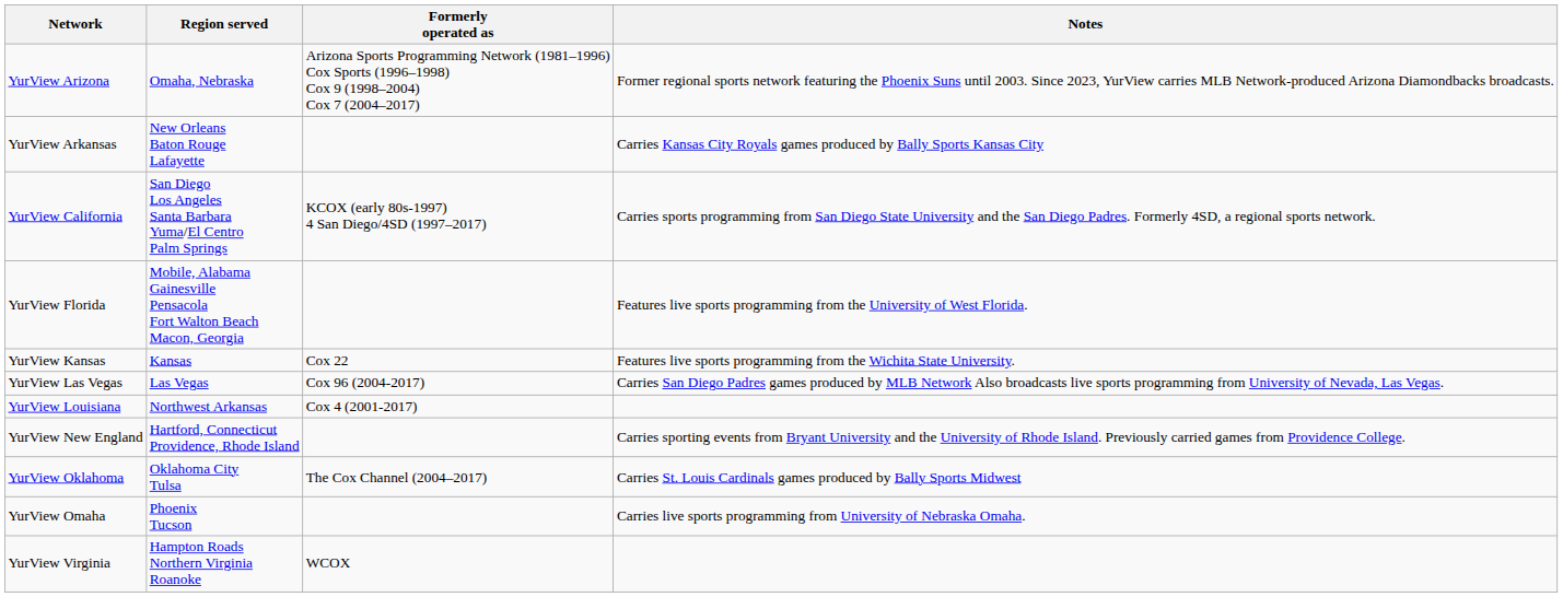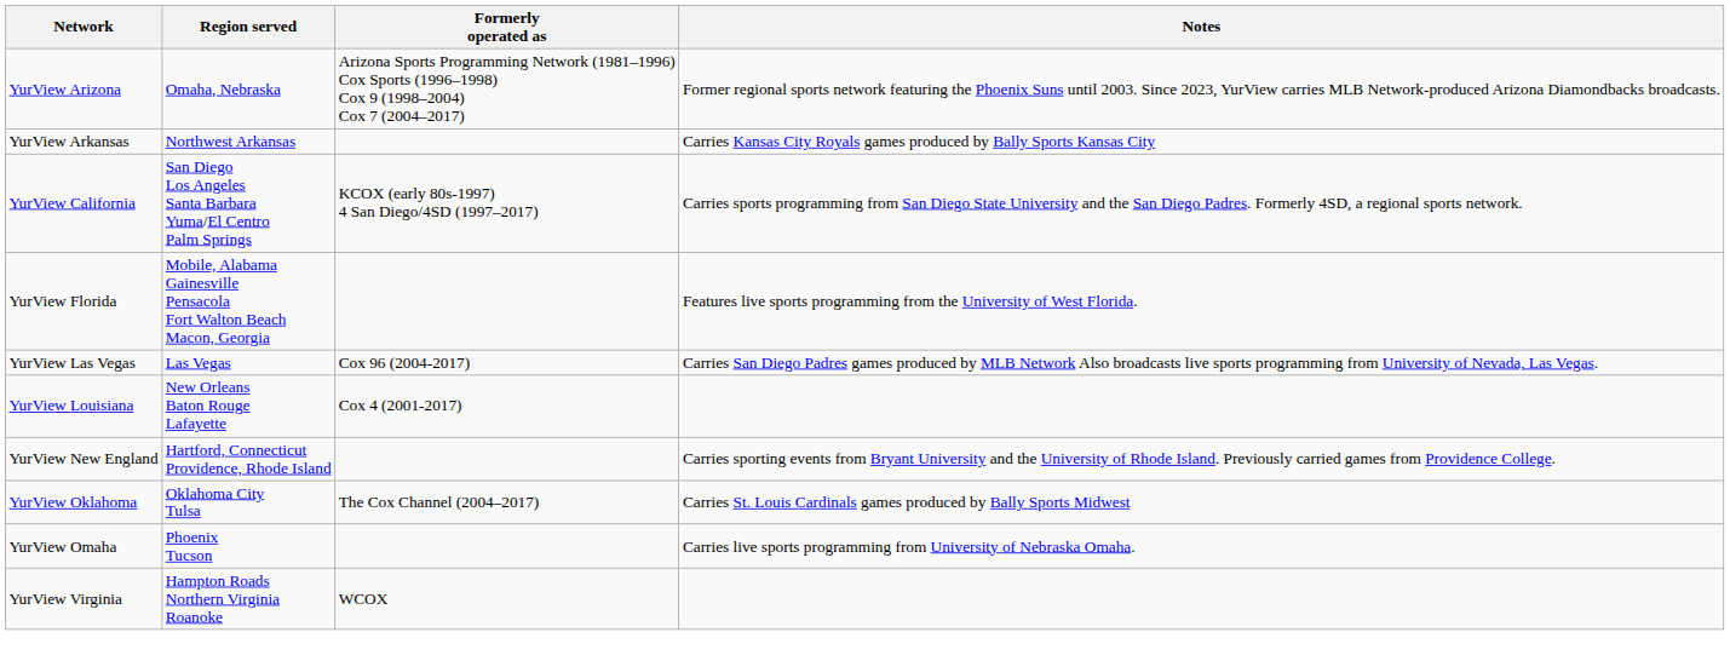YurView Arkansas | Region served: New Orleans Baton Rouge Lafayette -> Northwest Arkansas
- row: YurView Kansas | Kansas | Cox 22 | Features live sports programming from the Wichita State University.
YurView Louisiana | Region served: Northwest Arkansas -> New Orleans Baton Rouge Lafayette
